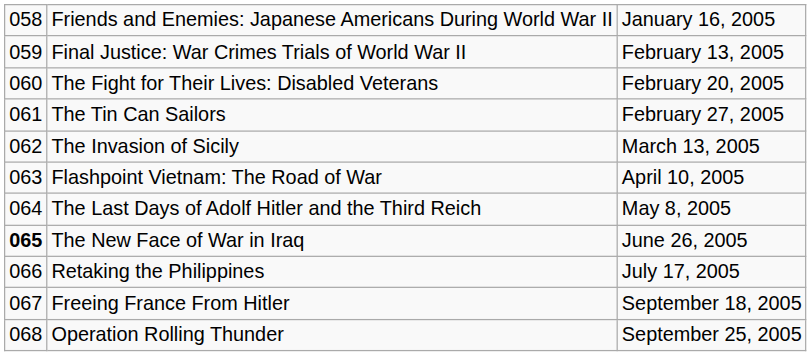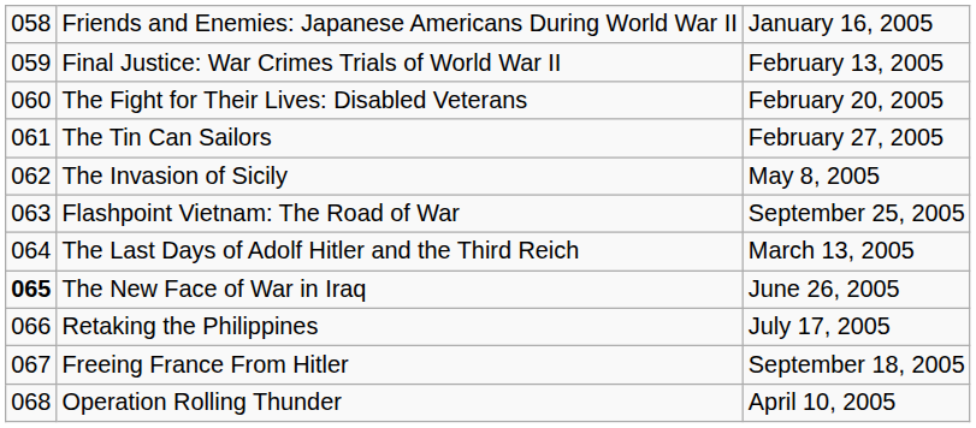The Invasion of Sicily | column 3: March 13, 2005 -> May 8, 2005
Flashpoint Vietnam: The Road of War | column 3: April 10, 2005 -> September 25, 2005
The Last Days of Adolf Hitler and the Third Reich | column 3: May 8, 2005 -> March 13, 2005
Operation Rolling Thunder | column 3: September 25, 2005 -> April 10, 2005
